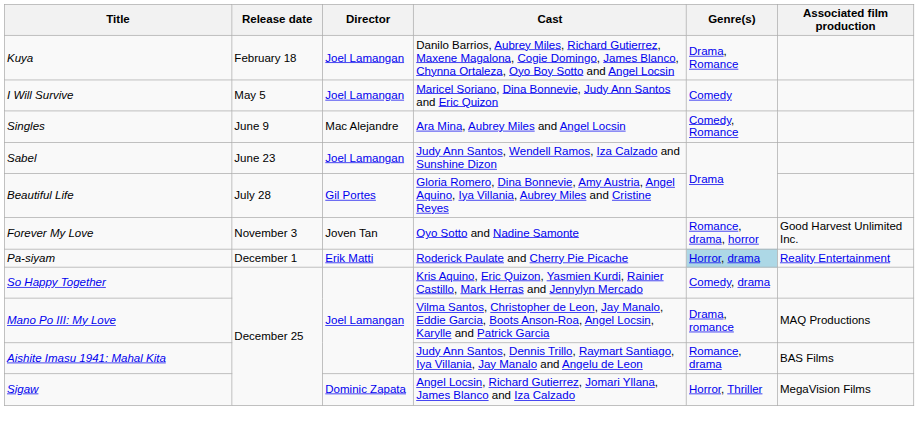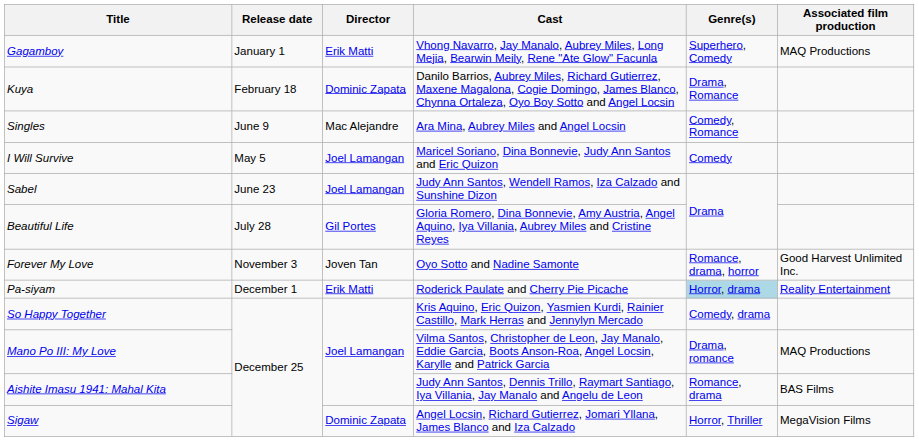+ row: Gagamboy | January 1 | Erik Matti | Vhong Navarro, Jay Manalo, Aubrey Miles, Long Mejia, Bearwin Meily, Rene "Ate Glow" Facunla | Superhero, Comedy | MAQ Productions
Kuya | Director: Joel Lamangan -> Dominic Zapata
rows swapped: I Will Survive <-> Singles
